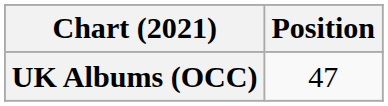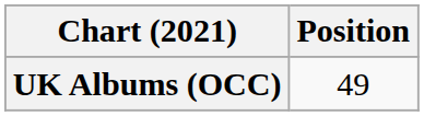UK Albums (OCC) | Position: 47 -> 49
